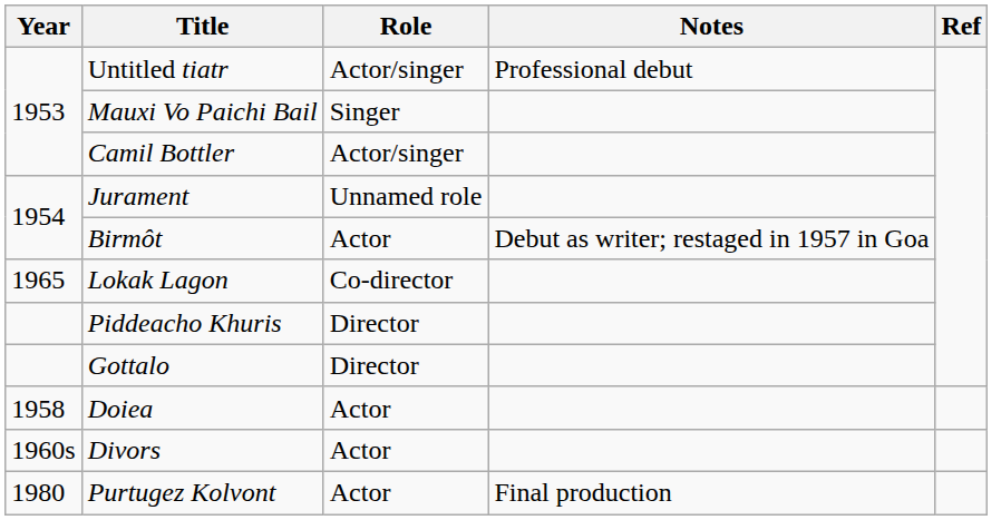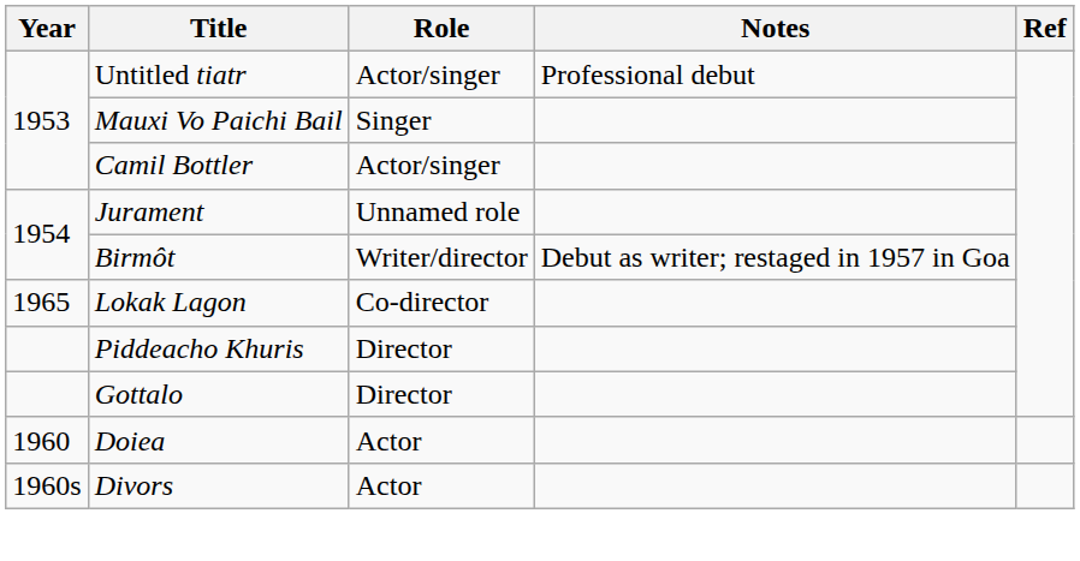Birmôt | Role: Actor -> Writer/director
Doiea | Year: 1958 -> 1960
- row: 1980 | Purtugez Kolvont | Actor | Final production
